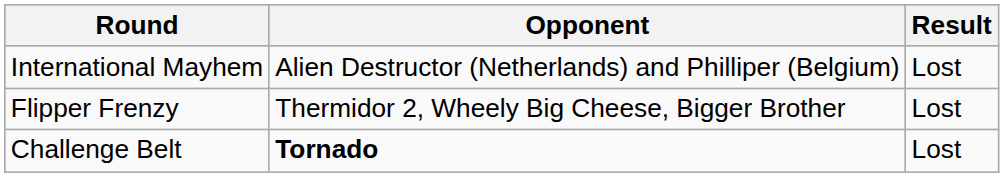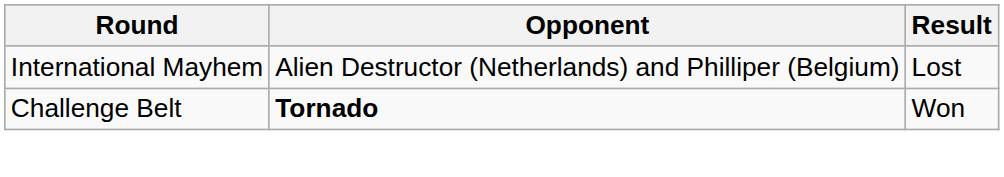- row: Flipper Frenzy | Thermidor 2, Wheely Big Cheese, Bigger Brother | Lost
Challenge Belt | Result: Lost -> Won
